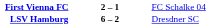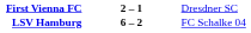First Vienna FC | column 3: FC Schalke 04 -> Dresdner SC
LSV Hamburg | column 3: Dresdner SC -> FC Schalke 04
